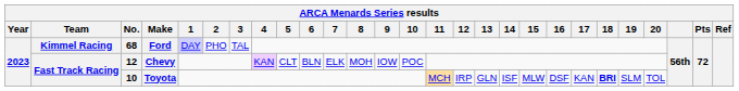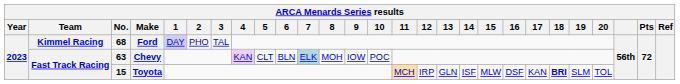Chevy | No.: 12 -> 63
Chevy | 7: no background -> lightblue background
Toyota | No.: 10 -> 15
